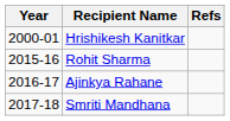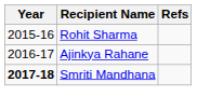- row: 2000-01 | Hrishikesh Kanitkar
Smriti Mandhana | Year: normal -> bold
